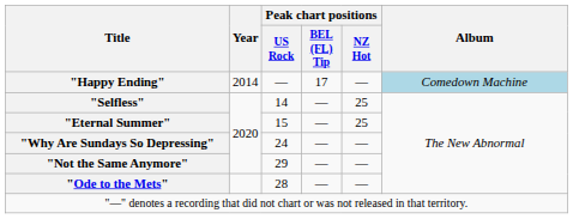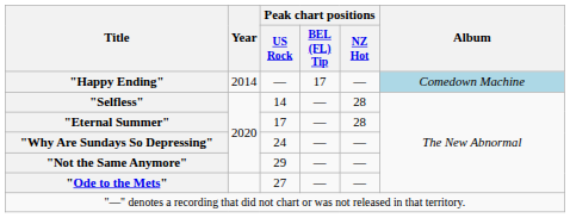"Selfless" | Peak chart positions / NZ Hot: 25 -> 28
"Eternal Summer" | Peak chart positions / US Rock: 15 -> 17
"Eternal Summer" | Peak chart positions / NZ Hot: 25 -> 28
"Ode to the Mets" | Peak chart positions / US Rock: 28 -> 27
